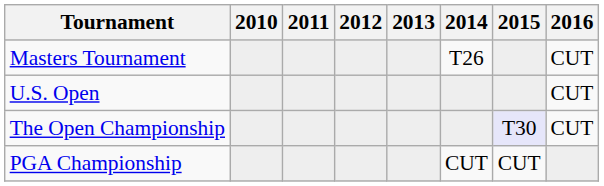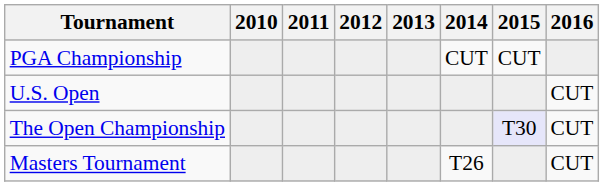rows swapped: Masters Tournament <-> PGA Championship
